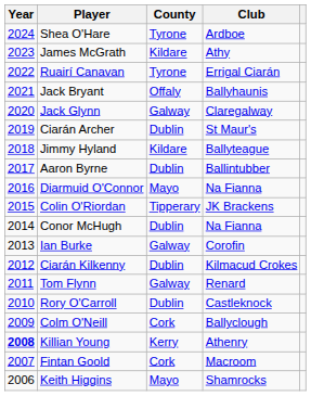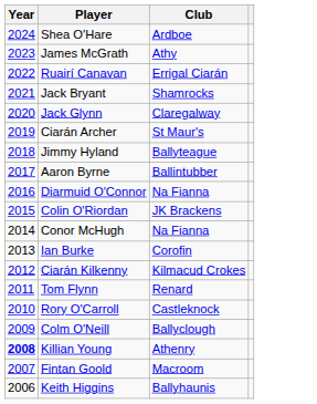- column: County | Tyrone | Kildare | Tyrone | Offaly | Galway | Dublin | Kildare | Dublin | Mayo | Tipperary | Dublin | Galway | Dublin | Galway | Dublin | Cork | Kerry | Cork | Mayo
Jack Bryant | Club: Ballyhaunis -> Shamrocks
Keith Higgins | Club: Shamrocks -> Ballyhaunis
